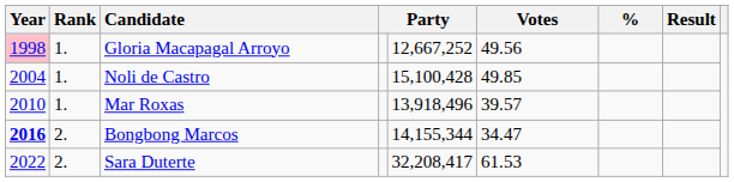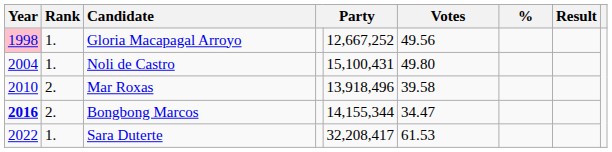Noli de Castro | column 5: 15,100,428 -> 15,100,431
Noli de Castro | Votes: 49.85 -> 49.80
Mar Roxas | Rank: 1. -> 2.
Mar Roxas | Votes: 39.57 -> 39.58
Sara Duterte | Rank: 2. -> 1.
